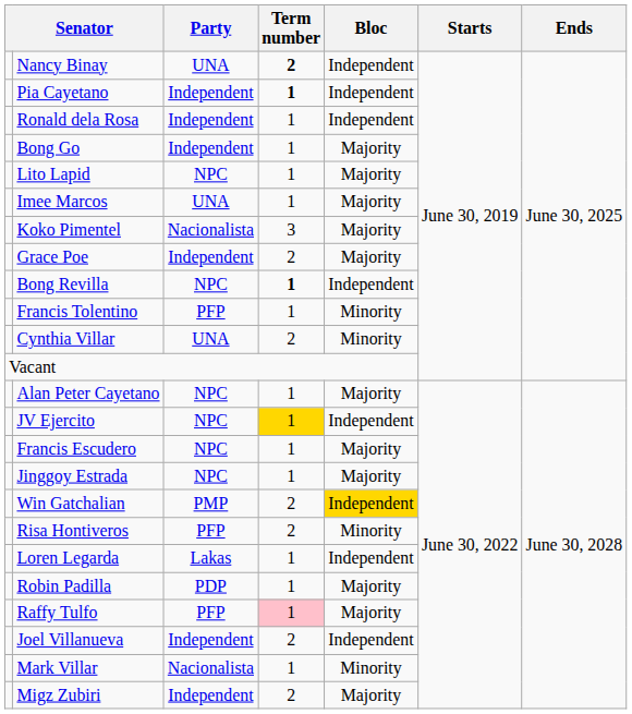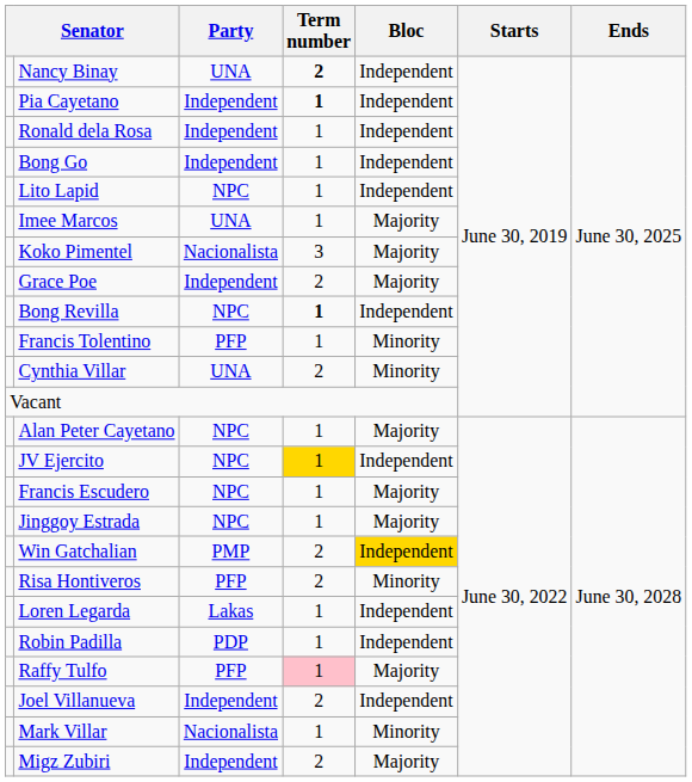Bong Go | Bloc: Majority -> Independent
Lito Lapid | Bloc: Majority -> Independent
Robin Padilla | Bloc: Majority -> Independent
